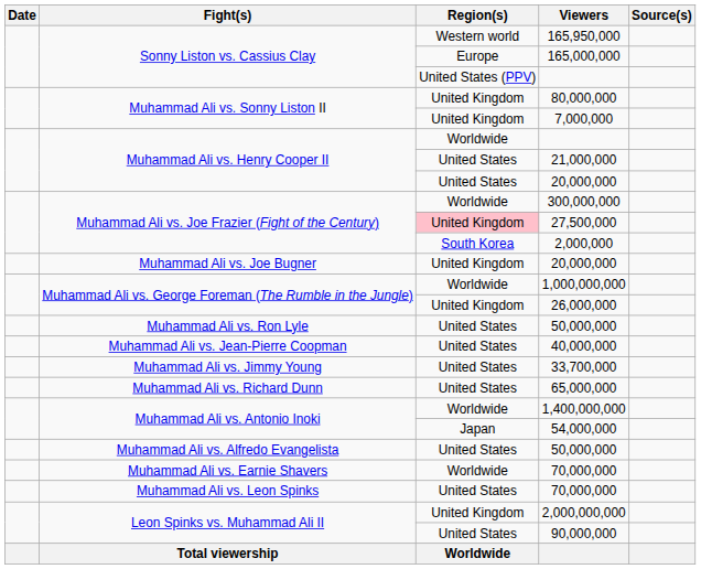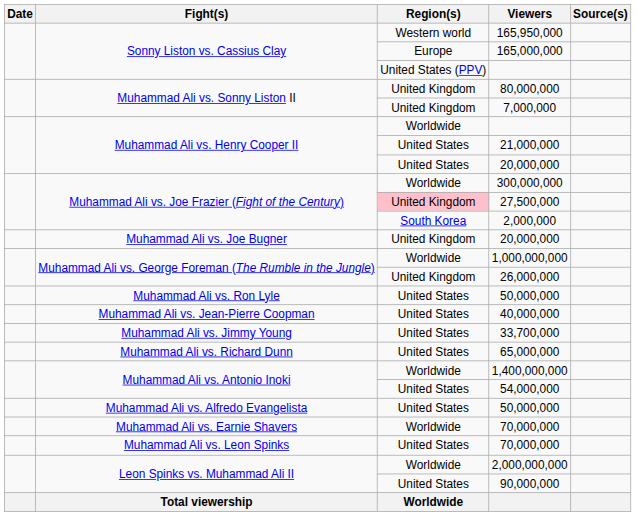54,000,000 | Region(s): Japan -> United States
2,000,000,000 | Region(s): United Kingdom -> Worldwide
